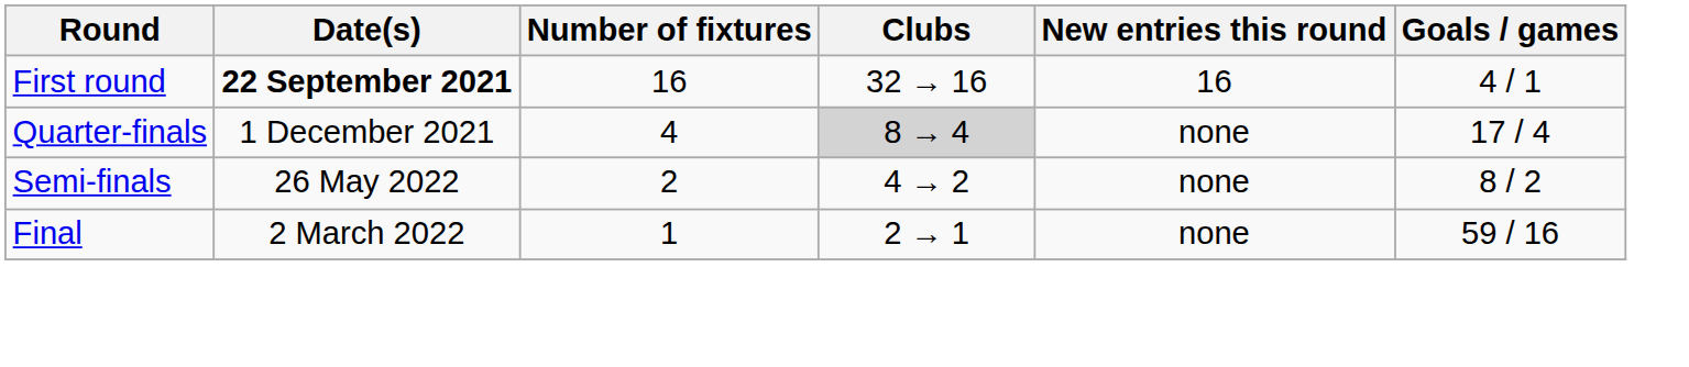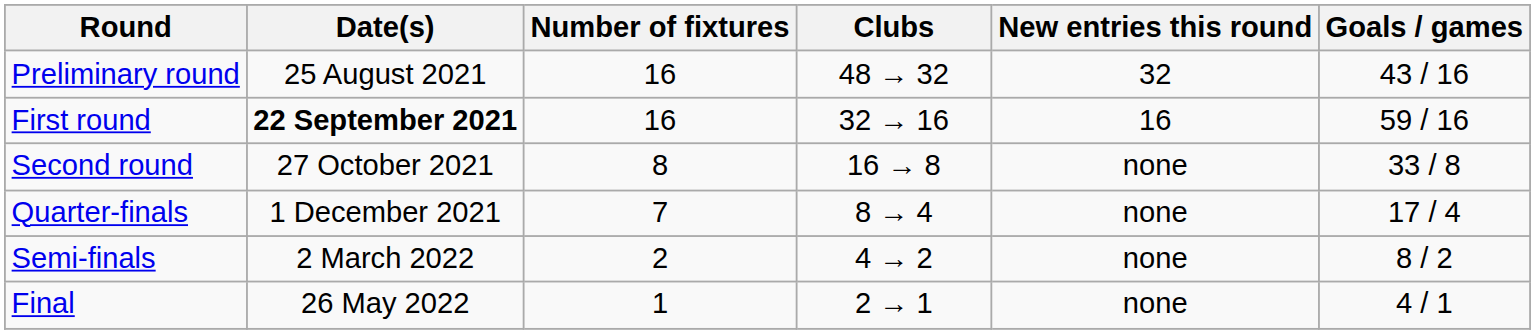+ row: Preliminary round | 25 August 2021 | 16 | 48 → 32 | 32 | 43 / 16
First round | Goals / games: 4 / 1 -> 59 / 16
+ row: Second round | 27 October 2021 | 8 | 16 → 8 | none | 33 / 8
Quarter-finals | Number of fixtures: 4 -> 7
Quarter-finals | Clubs: lightgrey background -> no background
Semi-finals | Date(s): 26 May 2022 -> 2 March 2022
Final | Date(s): 2 March 2022 -> 26 May 2022
Final | Goals / games: 59 / 16 -> 4 / 1
